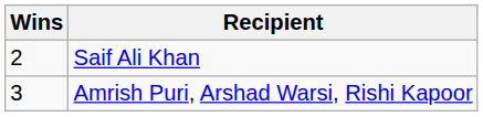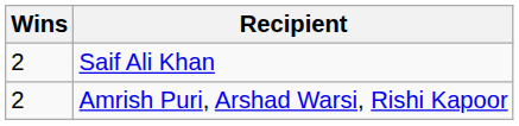Amrish Puri, Arshad Warsi, Rishi Kapoor | Wins: 3 -> 2
